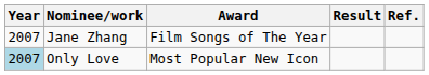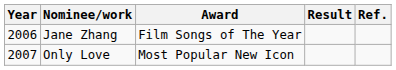Jane Zhang | Year: 2007 -> 2006
Only Love | Year: lightblue background -> no background
